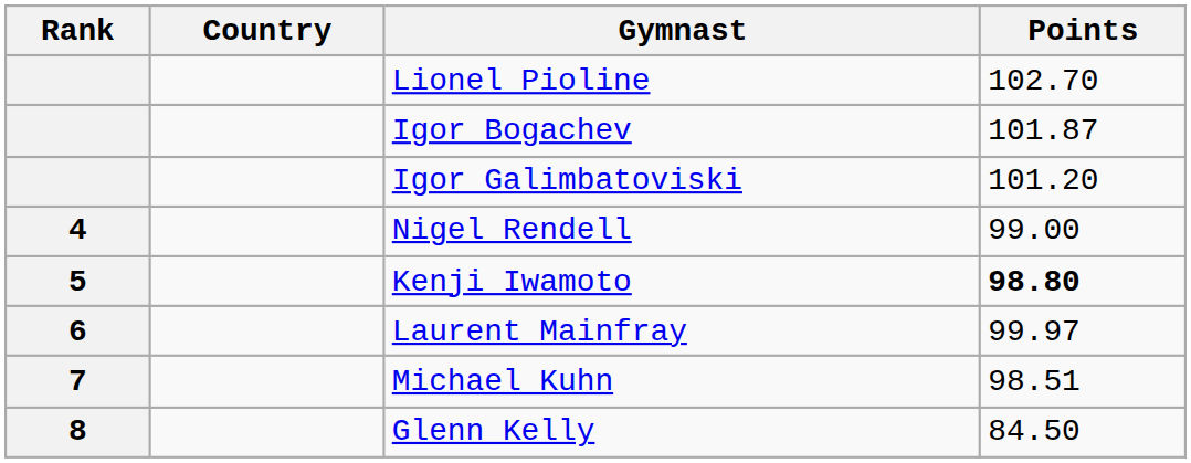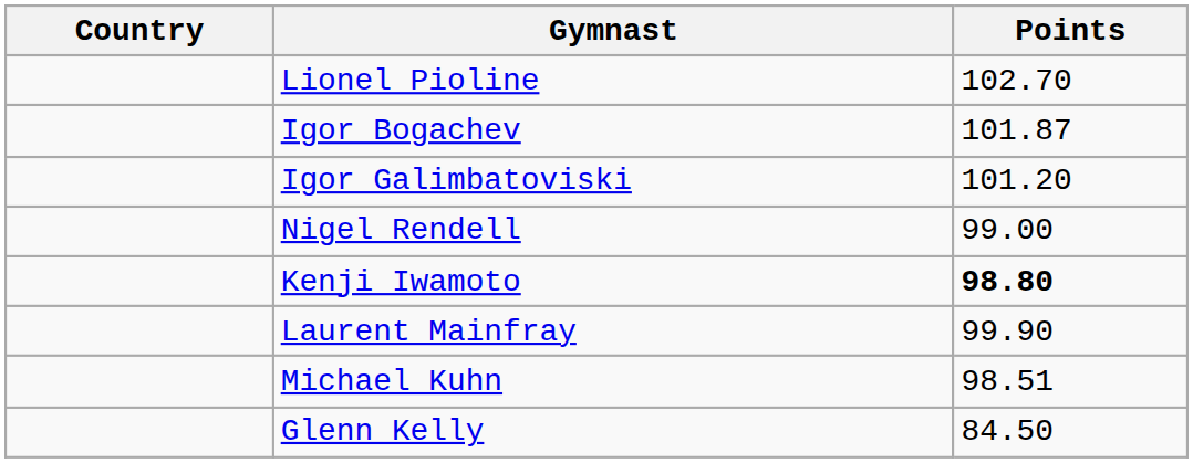- column: Rank | 4 | 5 | 6 | 7 | 8
Laurent Mainfray | Points: 99.97 -> 99.90
